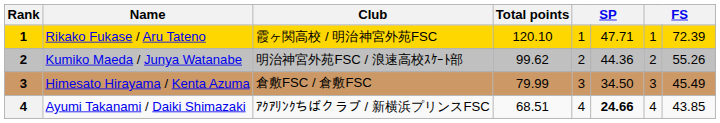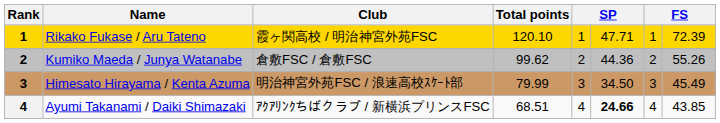Kumiko Maeda / Junya Watanabe | Club: 明治神宮外苑FSC / 浪速高校ｽｹｰﾄ部 -> 倉敷FSC / 倉敷FSC
Himesato Hirayama / Kenta Azuma | Club: 倉敷FSC / 倉敷FSC -> 明治神宮外苑FSC / 浪速高校ｽｹｰﾄ部
